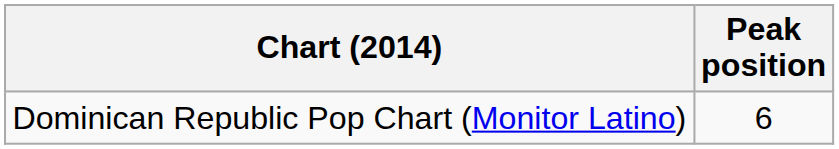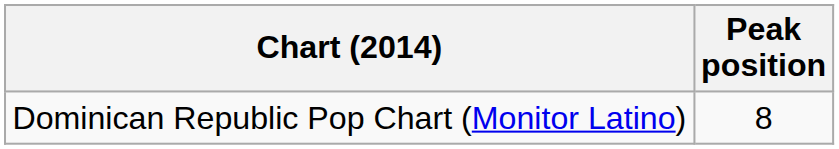Dominican Republic Pop Chart (Monitor Latino) | Peak position: 6 -> 8
